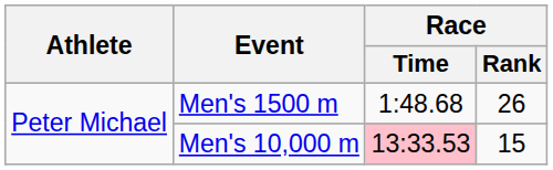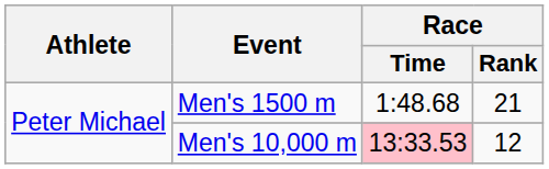Men's 1500 m | Race / Rank: 26 -> 21
Men's 10,000 m | Race / Rank: 15 -> 12
